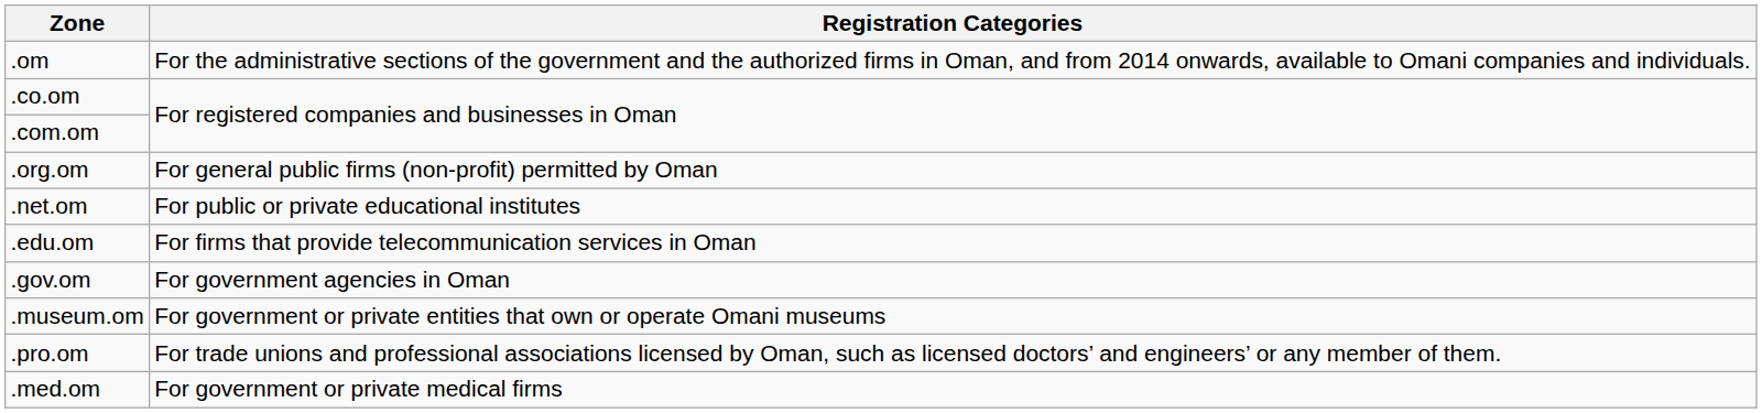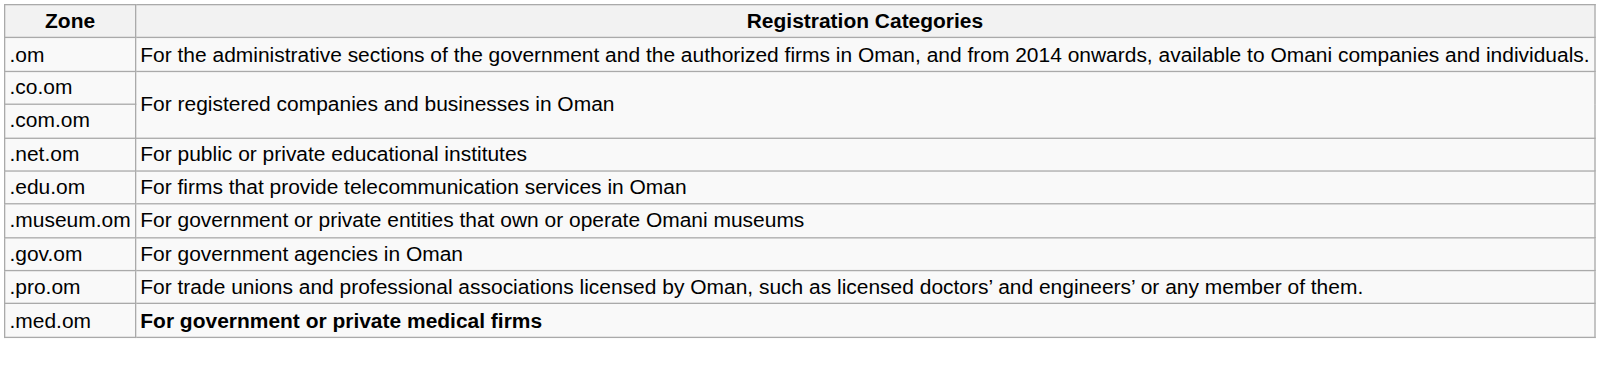- row: .org.om | For general public firms (non-profit) permitted by Oman
rows swapped: .gov.om <-> .museum.om
.med.om | Registration Categories: normal -> bold
